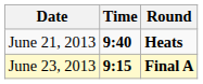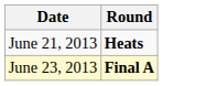- column: Time | 9:40 | 9:15
